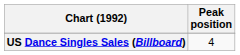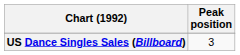US Dance Singles Sales (Billboard) | Peak position: 4 -> 3
